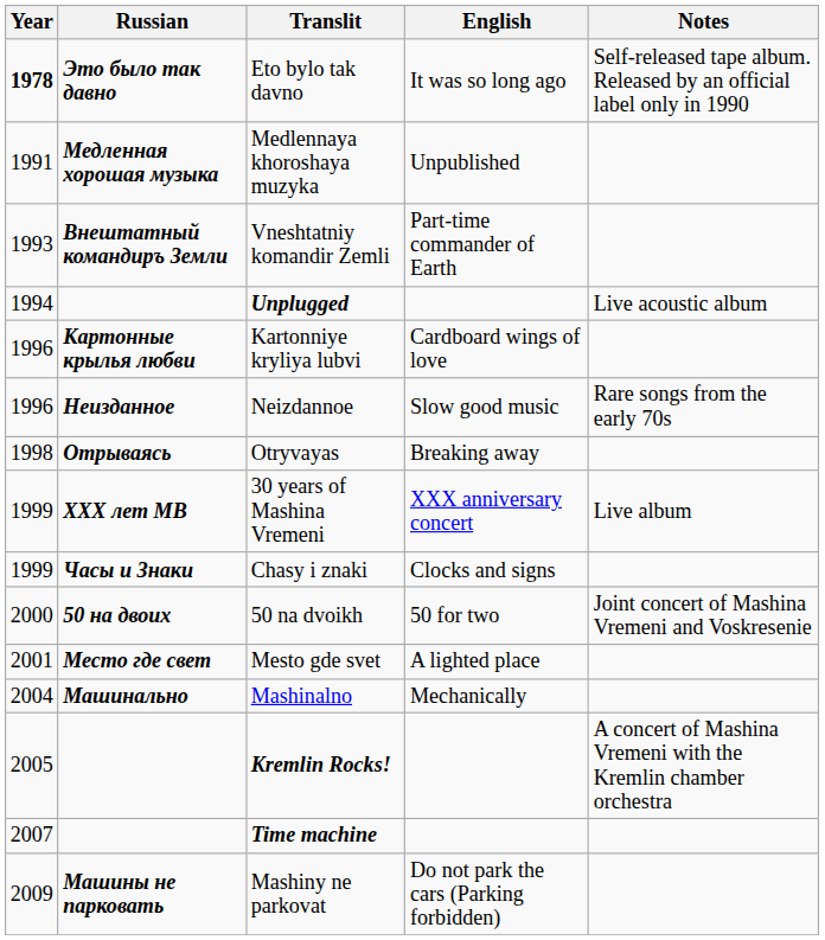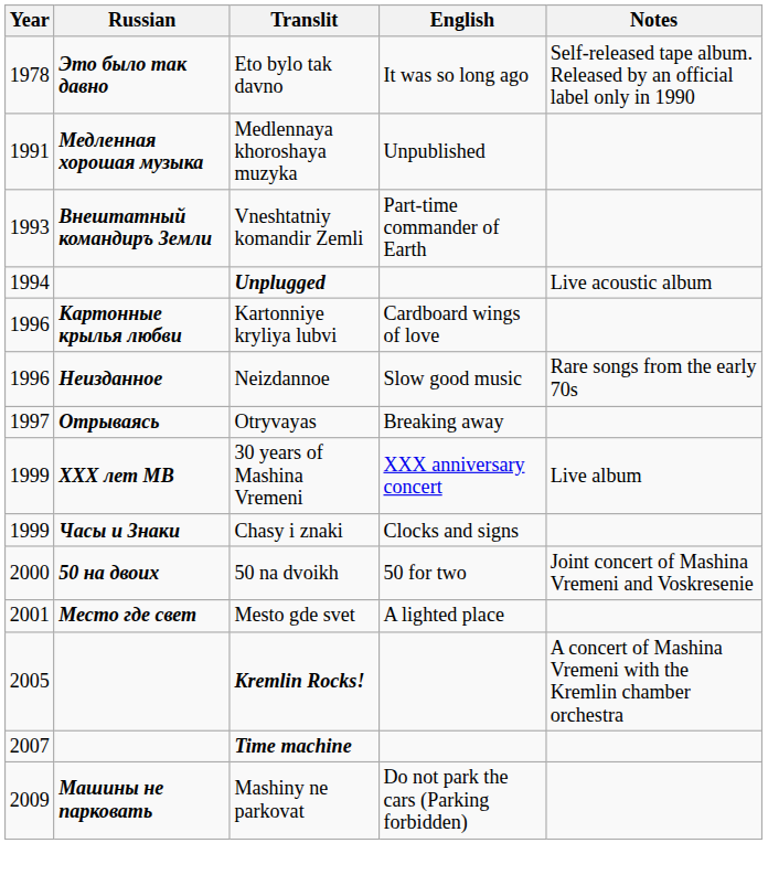Eto bylo tak davno | Year: bold -> normal
Otryvayas | Year: 1998 -> 1997
- row: 2004 | Машинально | Mashinalno | Mechanically
